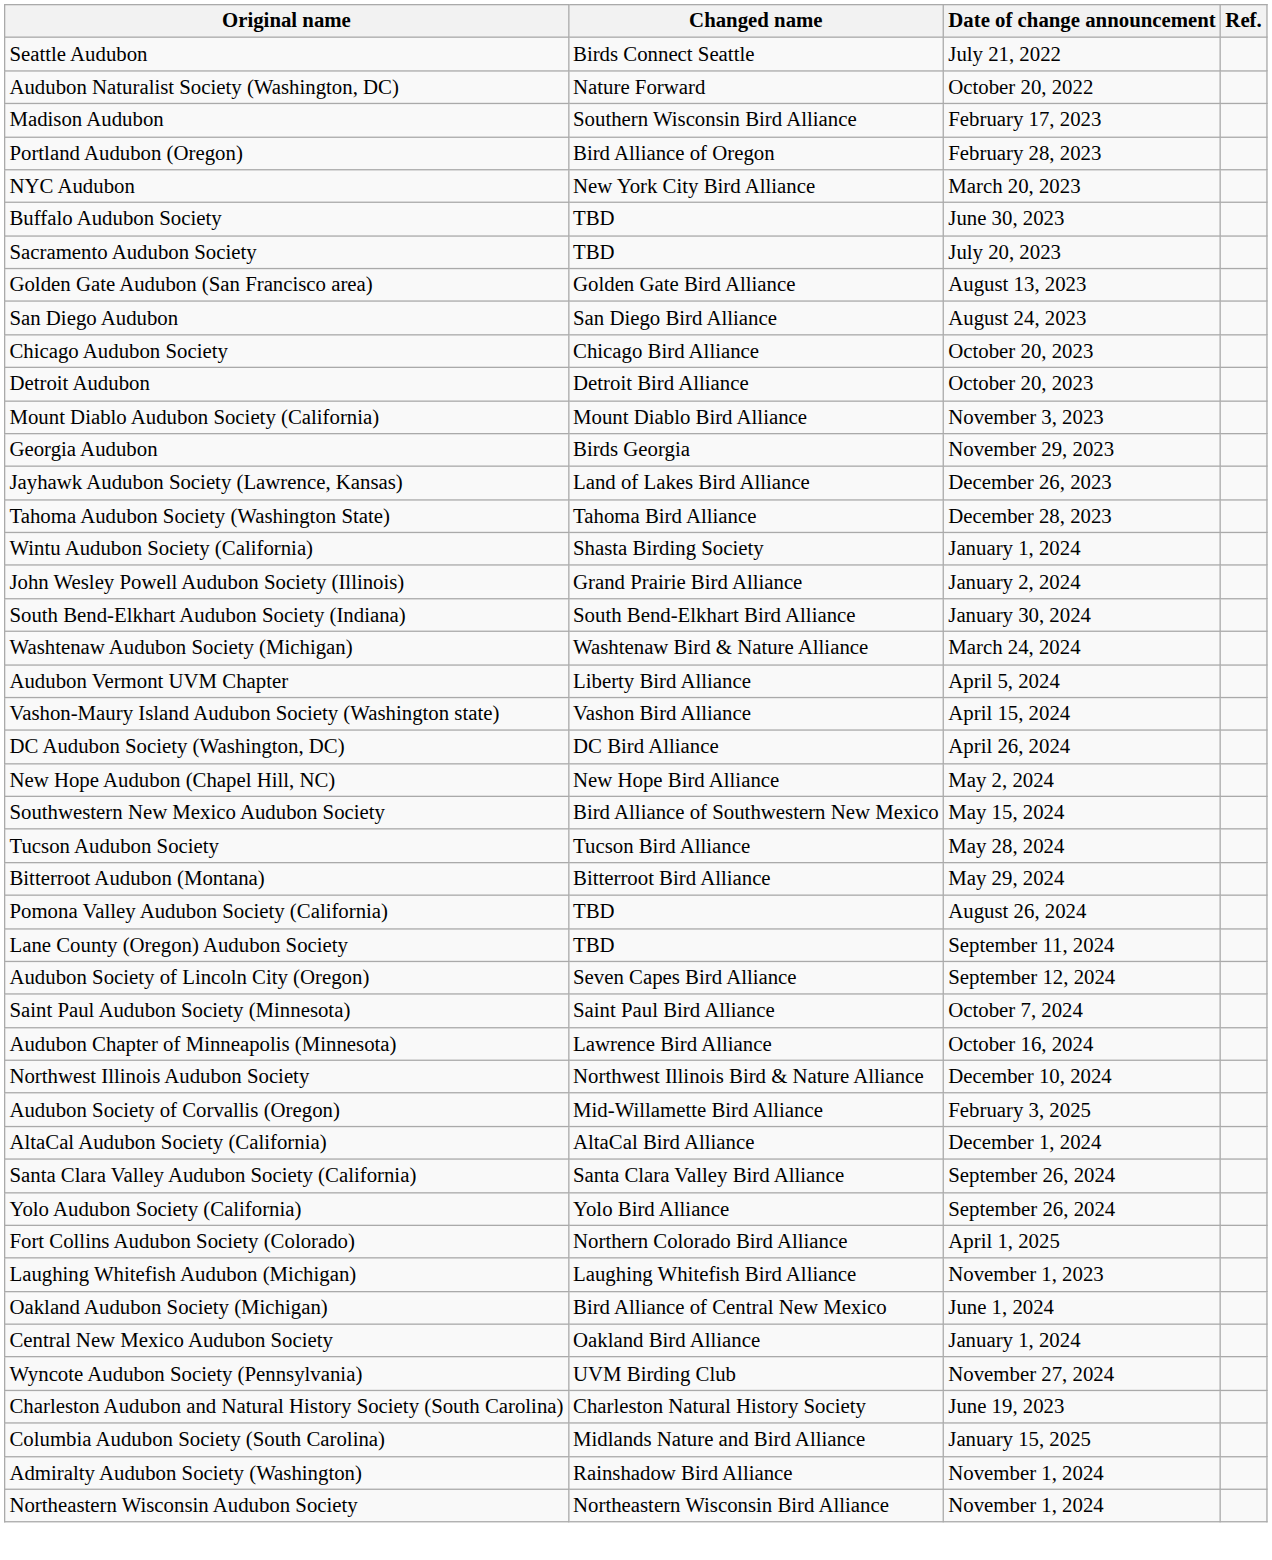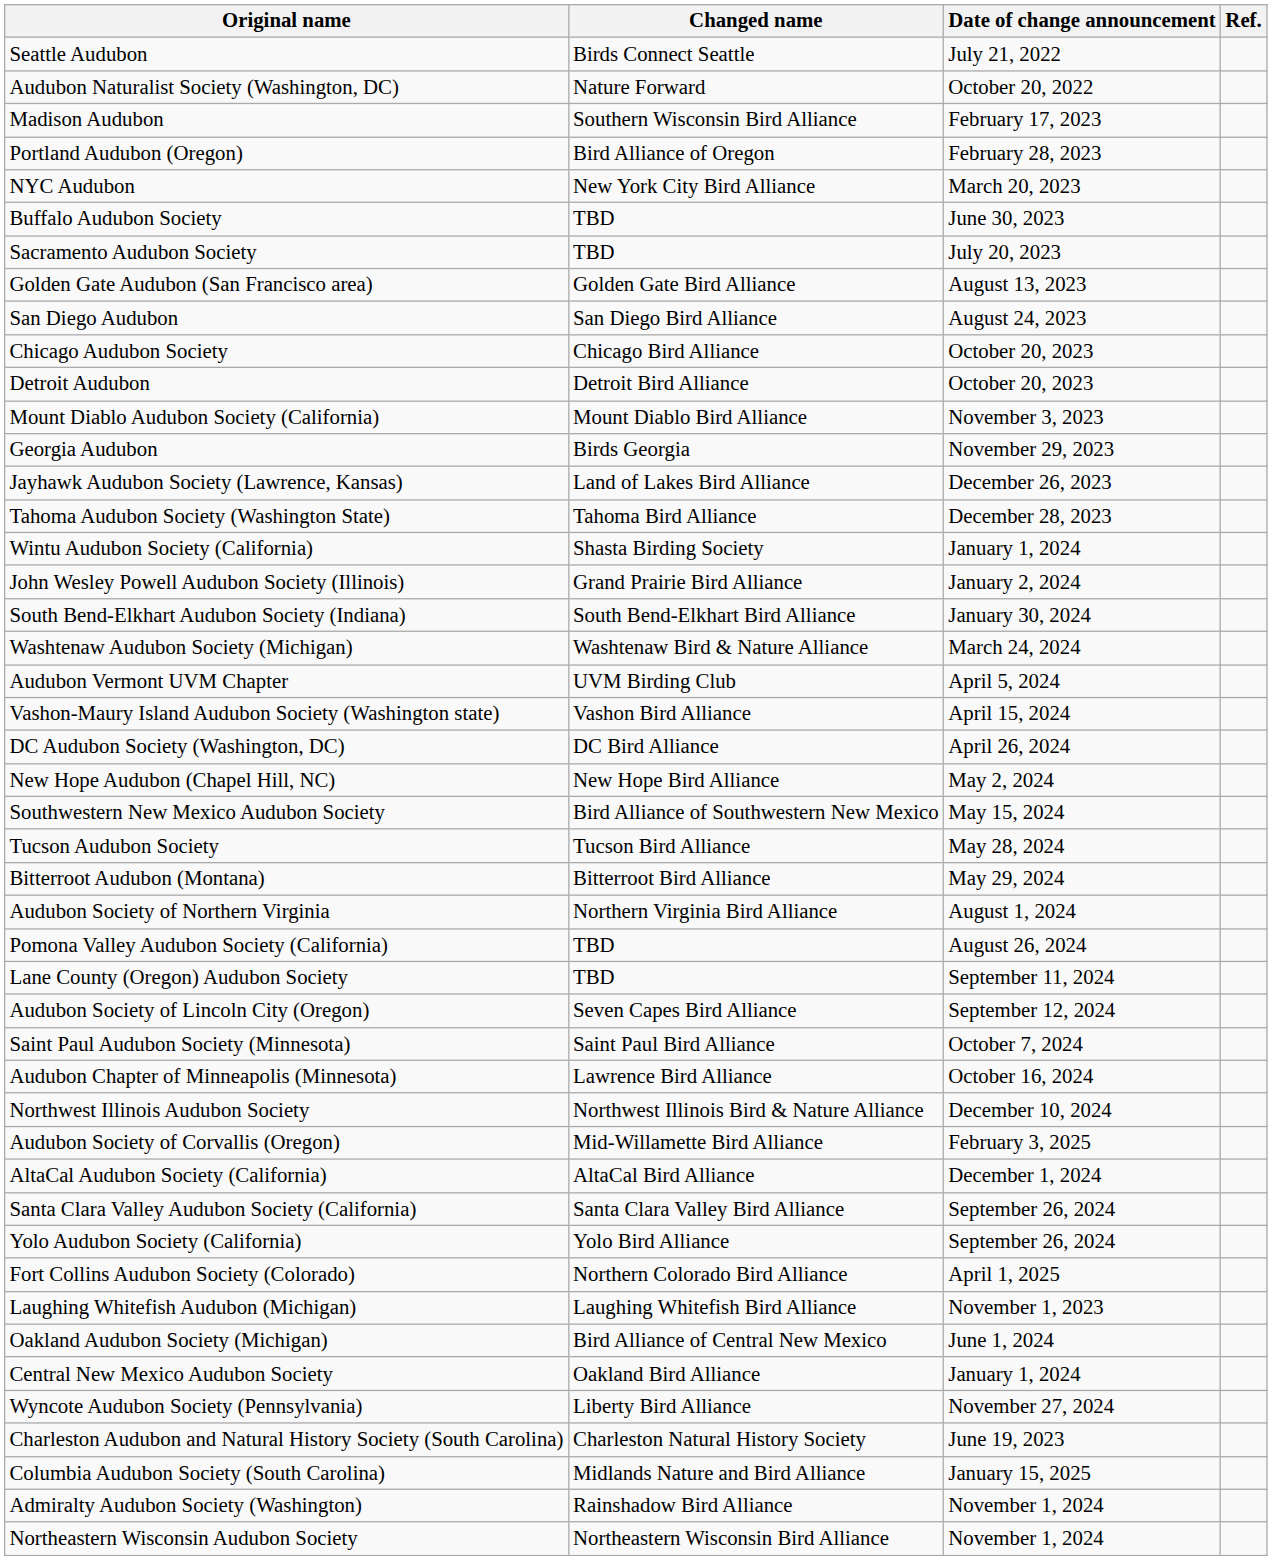Audubon Vermont UVM Chapter | Changed name: Liberty Bird Alliance -> UVM Birding Club
+ row: Audubon Society of Northern Virginia | Northern Virginia Bird Alliance | August 1, 2024
Wyncote Audubon Society (Pennsylvania) | Changed name: UVM Birding Club -> Liberty Bird Alliance
